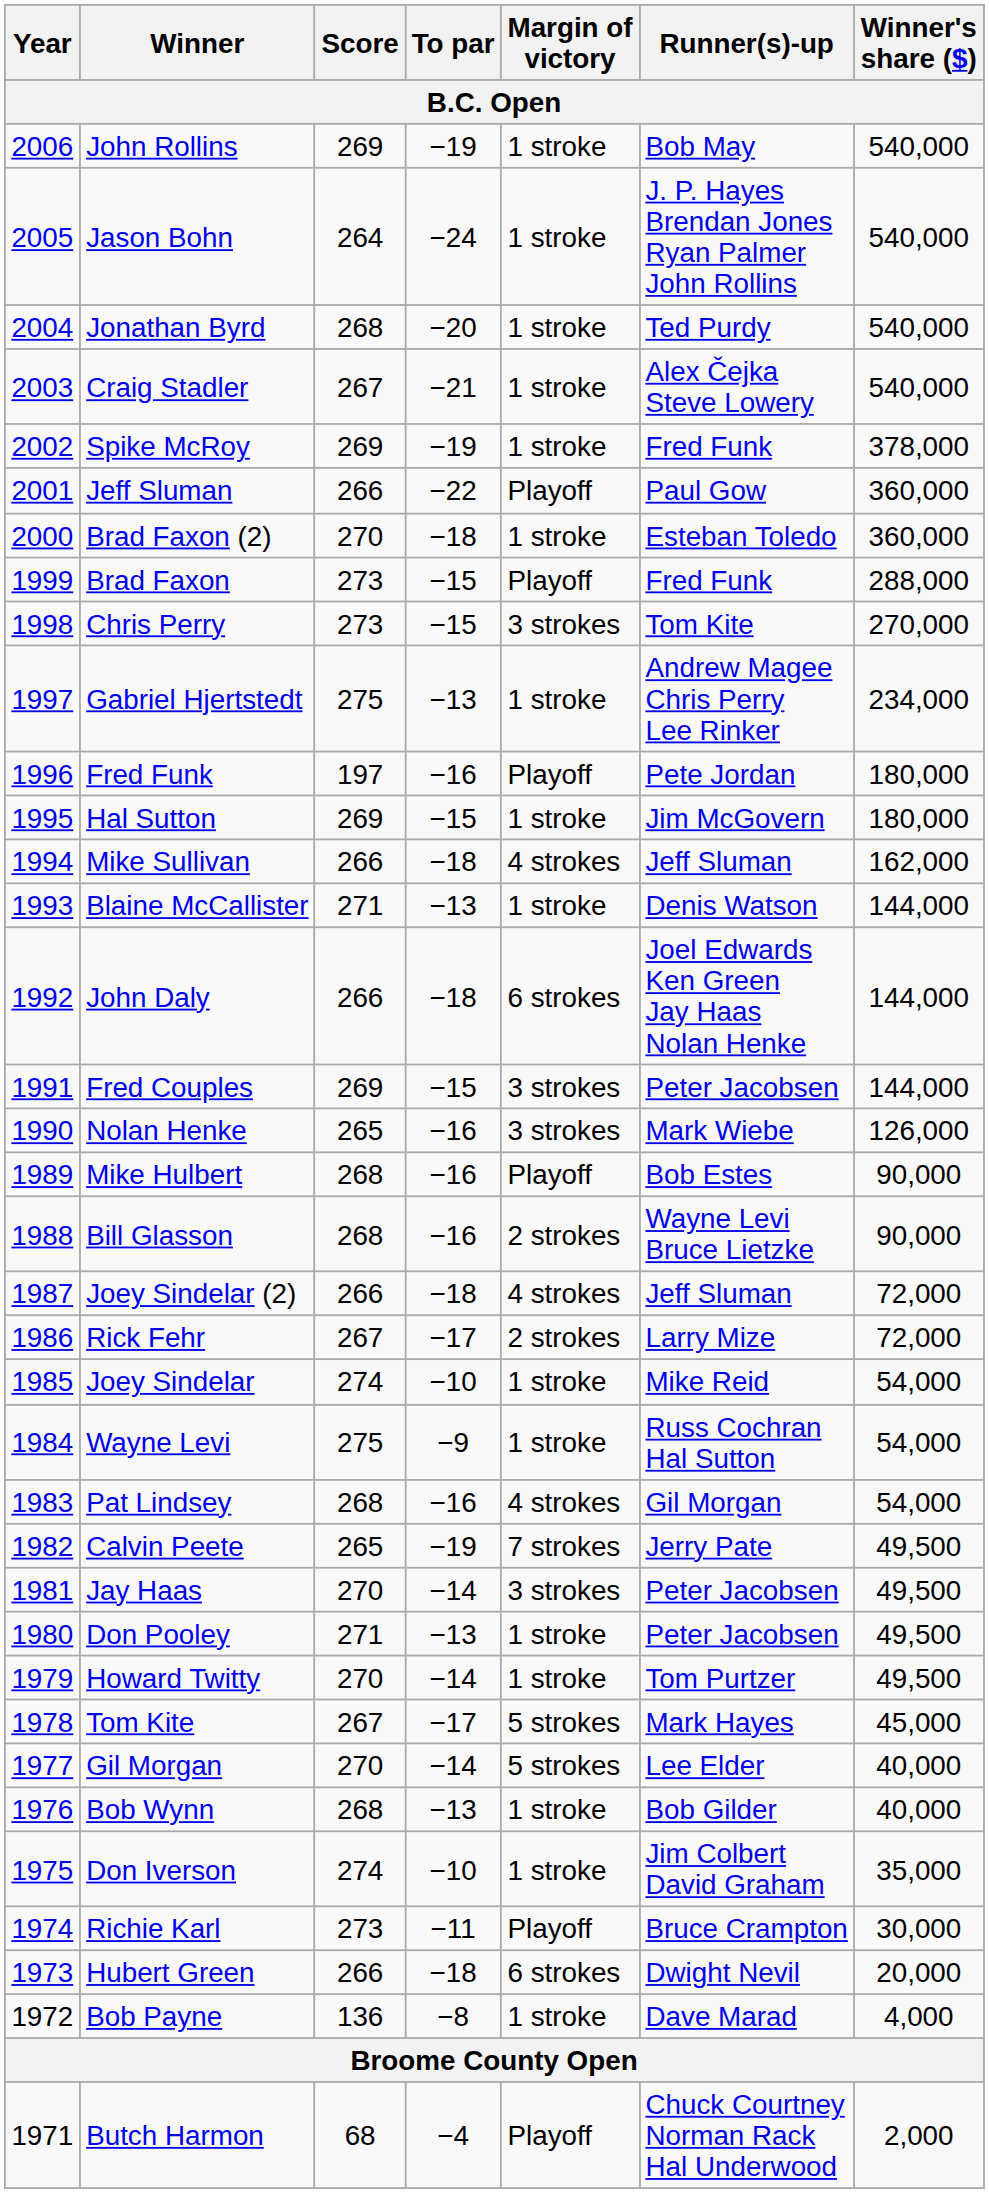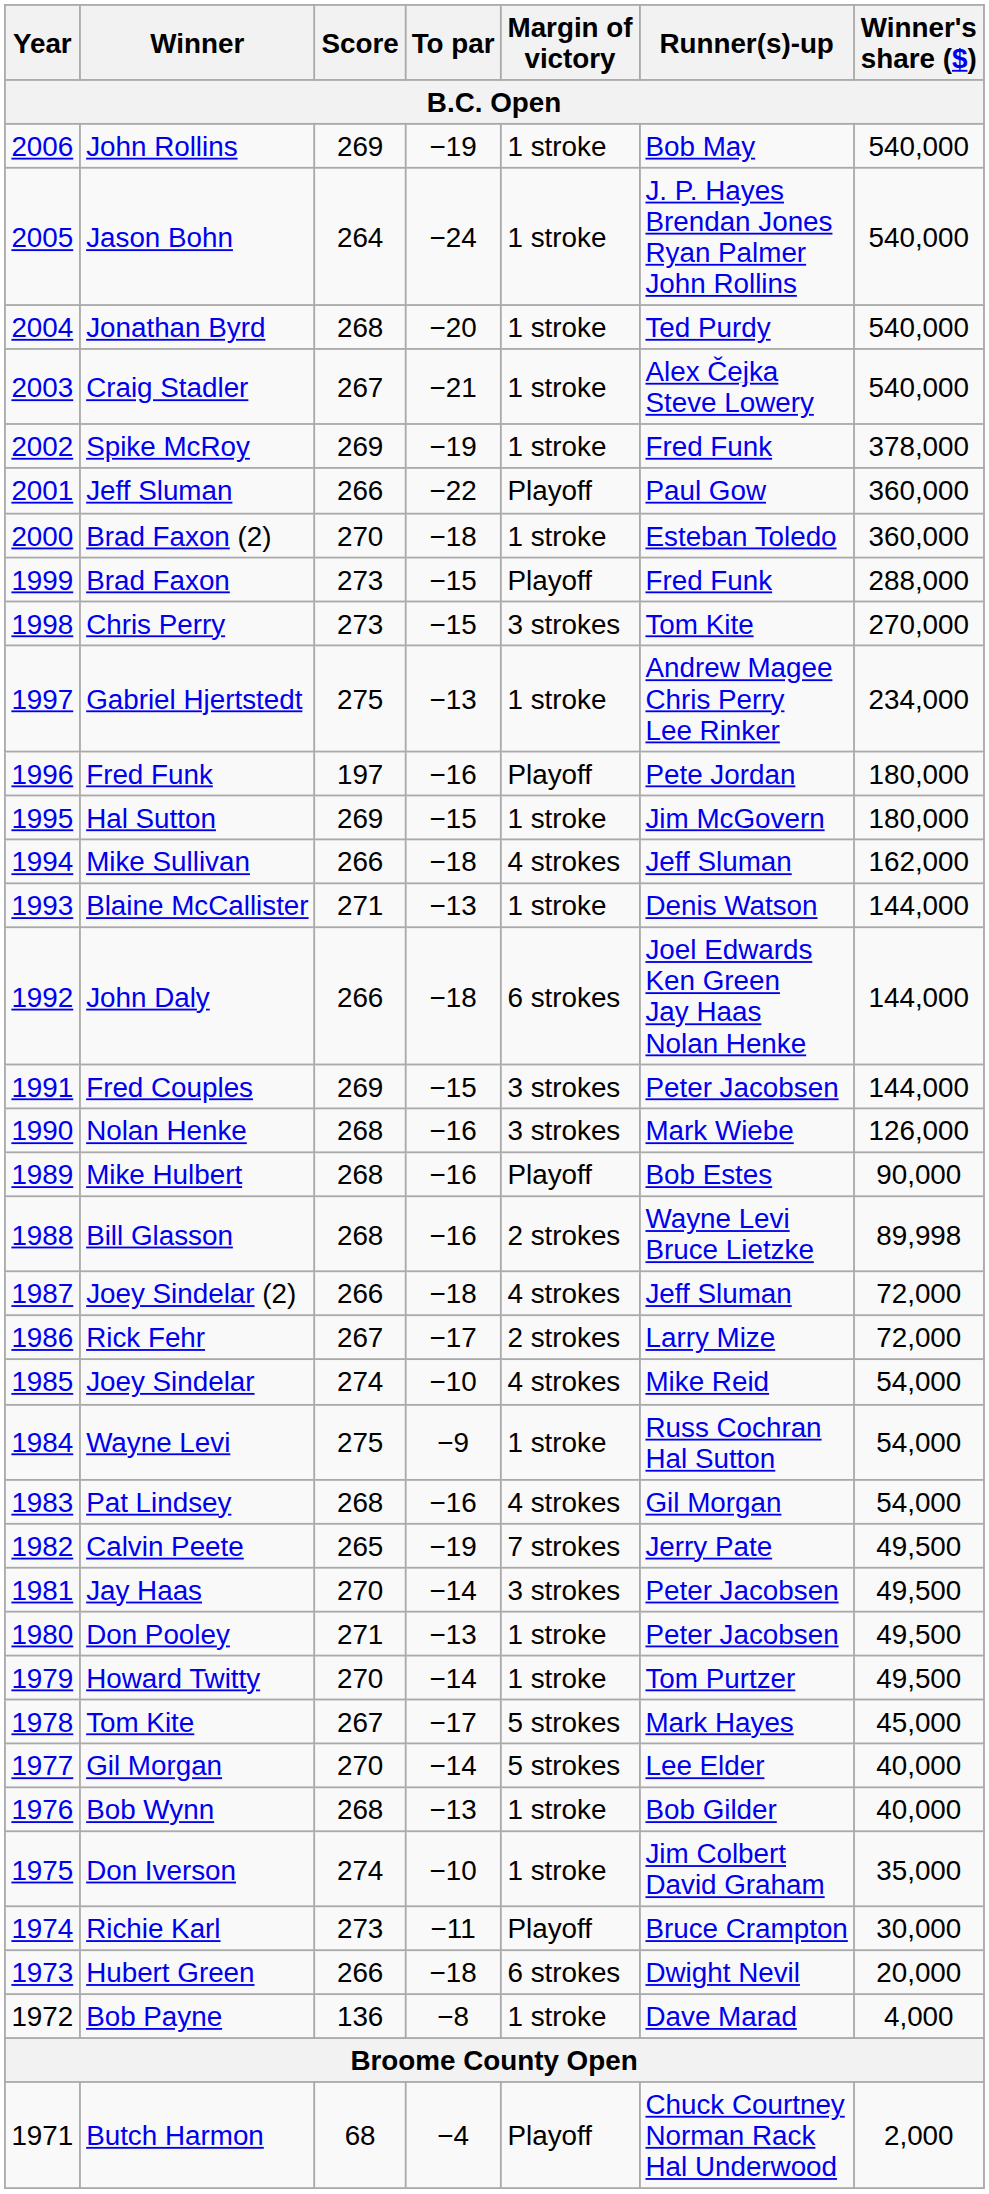Nolan Henke | Score: 265 -> 268
Bill Glasson | Winner's share ($): 90,000 -> 89,998
Joey Sindelar | Margin of victory: 1 stroke -> 4 strokes
